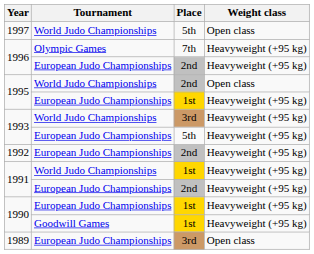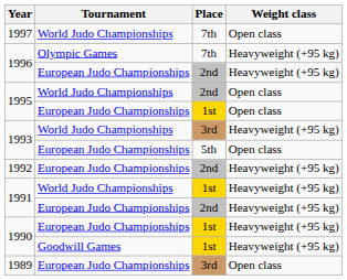1997 | Place: 5th -> 7th
1995 / European Judo Championships | Weight class: Heavyweight (+95 kg) -> Open class
1993 / European Judo Championships | Weight class: Heavyweight (+95 kg) -> Open class
